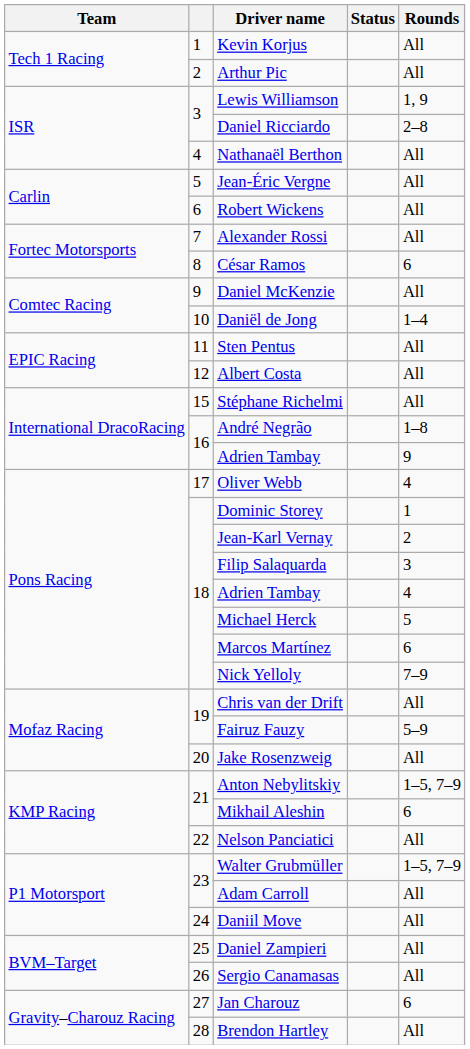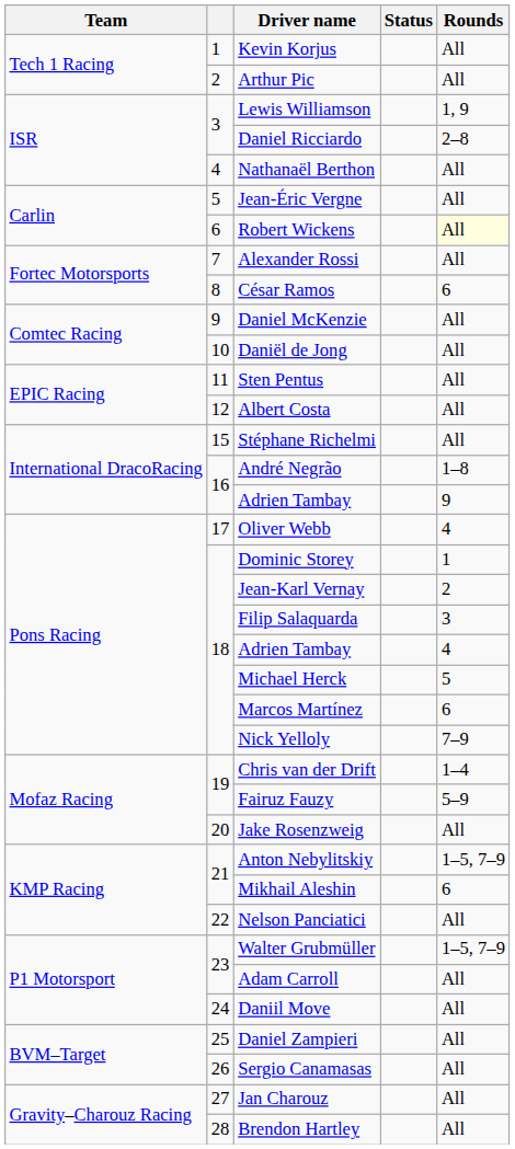Robert Wickens | Rounds: no background -> lightyellow background
Daniël de Jong | Rounds: 1–4 -> All
Chris van der Drift | Rounds: All -> 1–4
Jan Charouz | Rounds: 6 -> All
